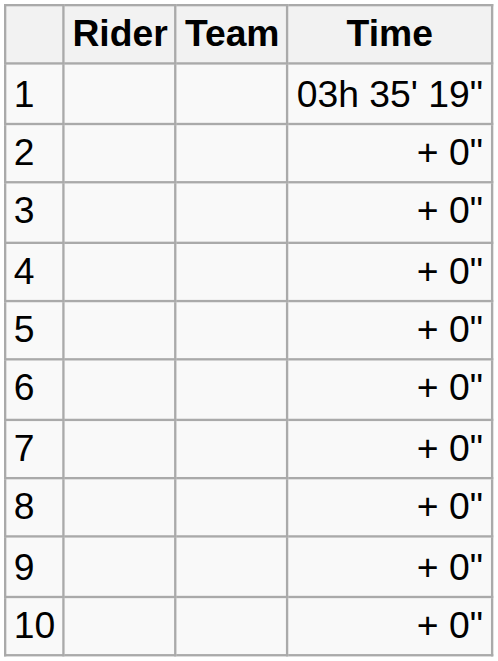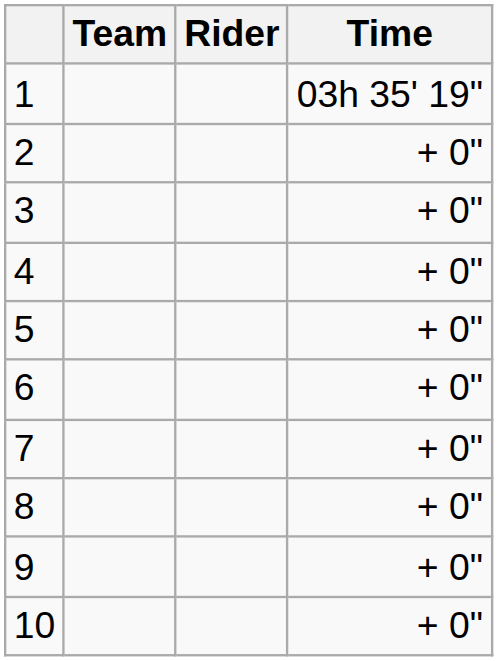columns swapped: Rider <-> Team
